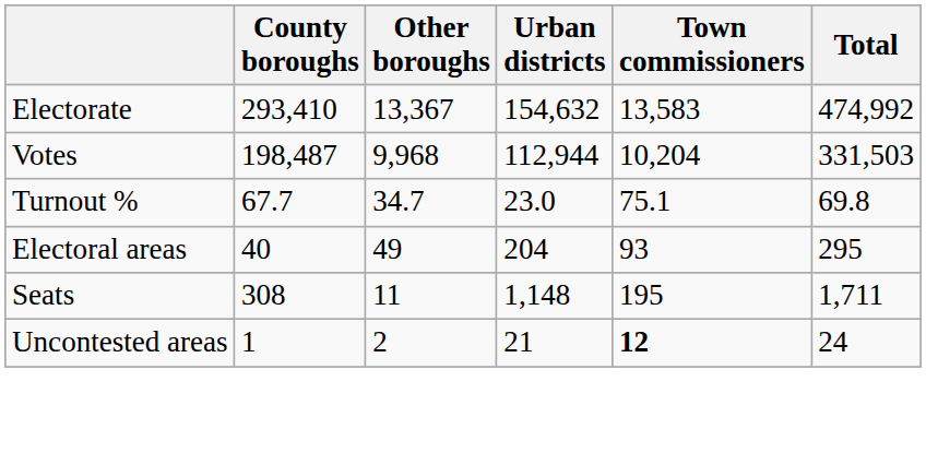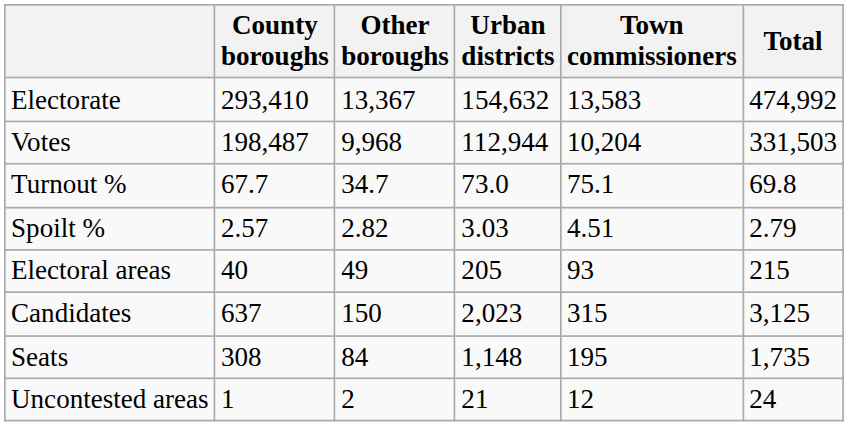Turnout % | Urban districts: 23.0 -> 73.0
+ row: Spoilt % | 2.57 | 2.82 | 3.03 | 4.51 | 2.79
Electoral areas | Urban districts: 204 -> 205
Electoral areas | Total: 295 -> 215
+ row: Candidates | 637 | 150 | 2,023 | 315 | 3,125
Seats | Other boroughs: 11 -> 84
Seats | Total: 1,711 -> 1,735
Uncontested areas | Town commissioners: bold -> normal
